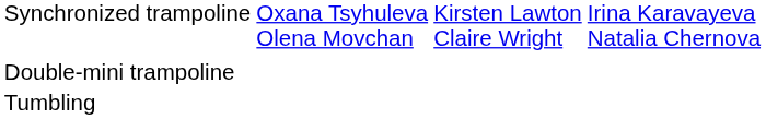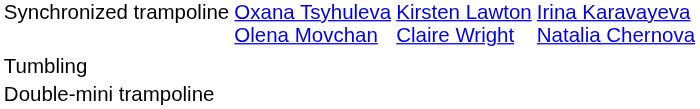rows swapped: Double-mini trampoline <-> Tumbling
